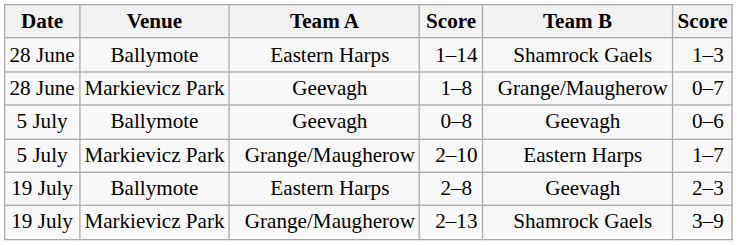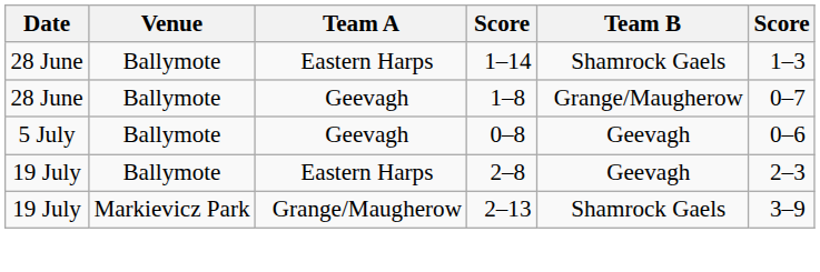1–8 | Venue: Markievicz Park -> Ballymote
- row: 5 July | Markievicz Park | Grange/Maugherow | 2–10 | Eastern Harps | 1–7
